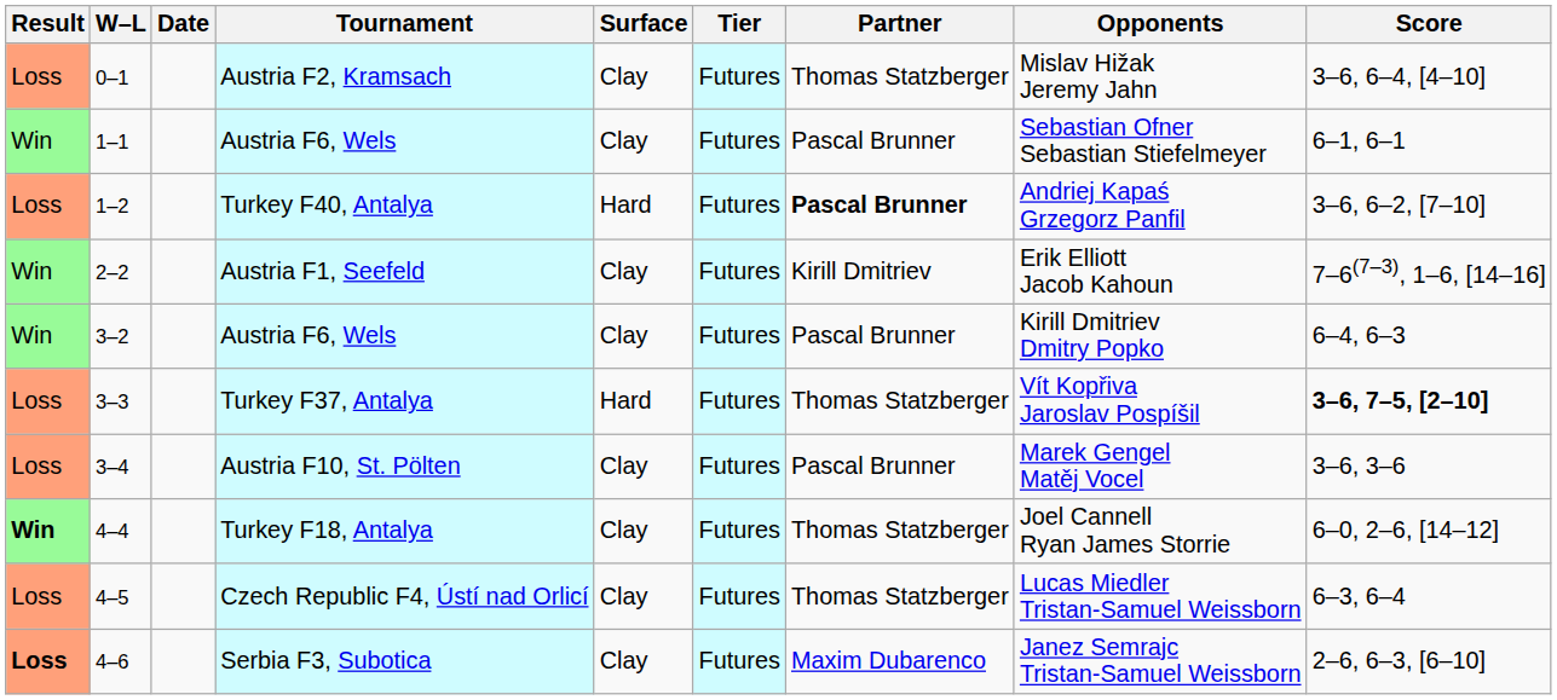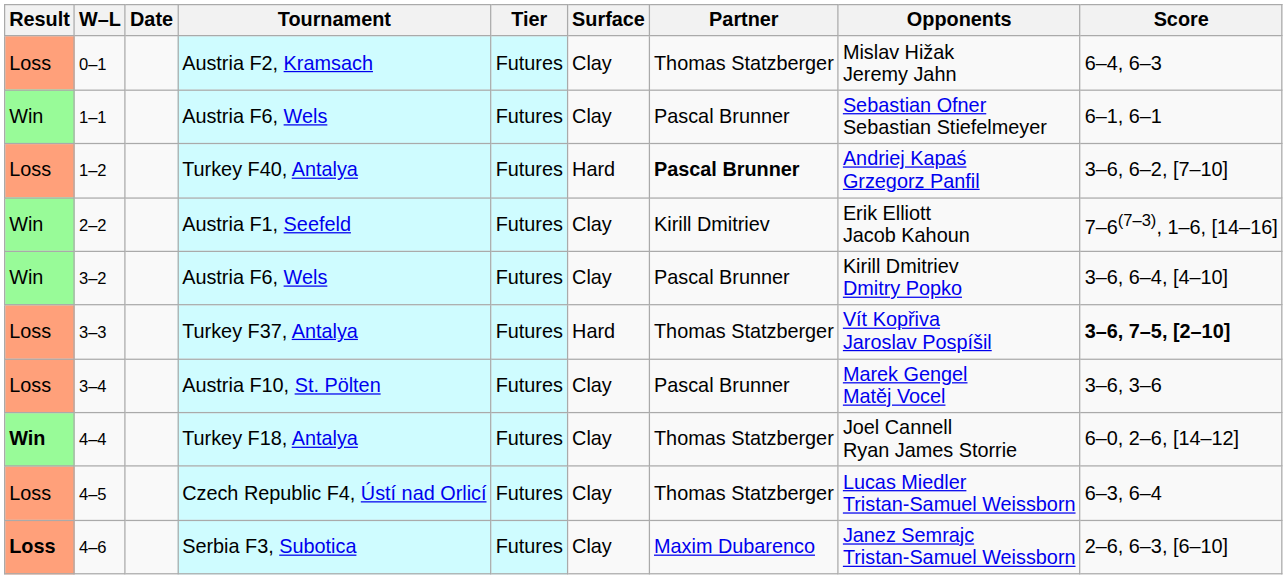columns swapped: Tier <-> Surface
Austria F2, Kramsach | Score: 3–6, 6–4, [4–10] -> 6–4, 6–3
3–2 / Austria F6, Wels | Score: 6–4, 6–3 -> 3–6, 6–4, [4–10]
